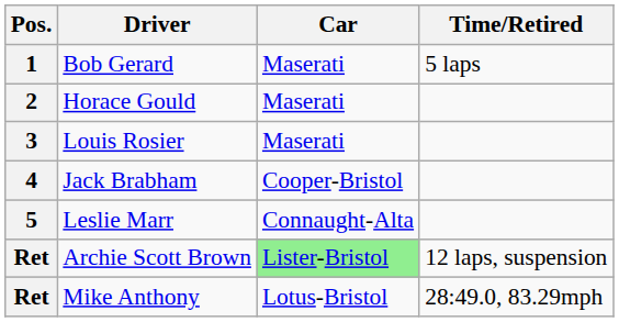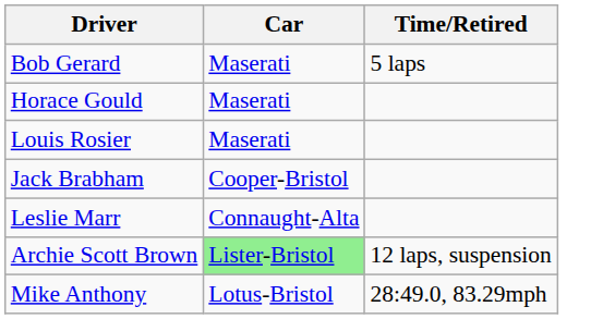- column: Pos. | 1 | 2 | 3 | 4 | 5 | Ret | Ret
